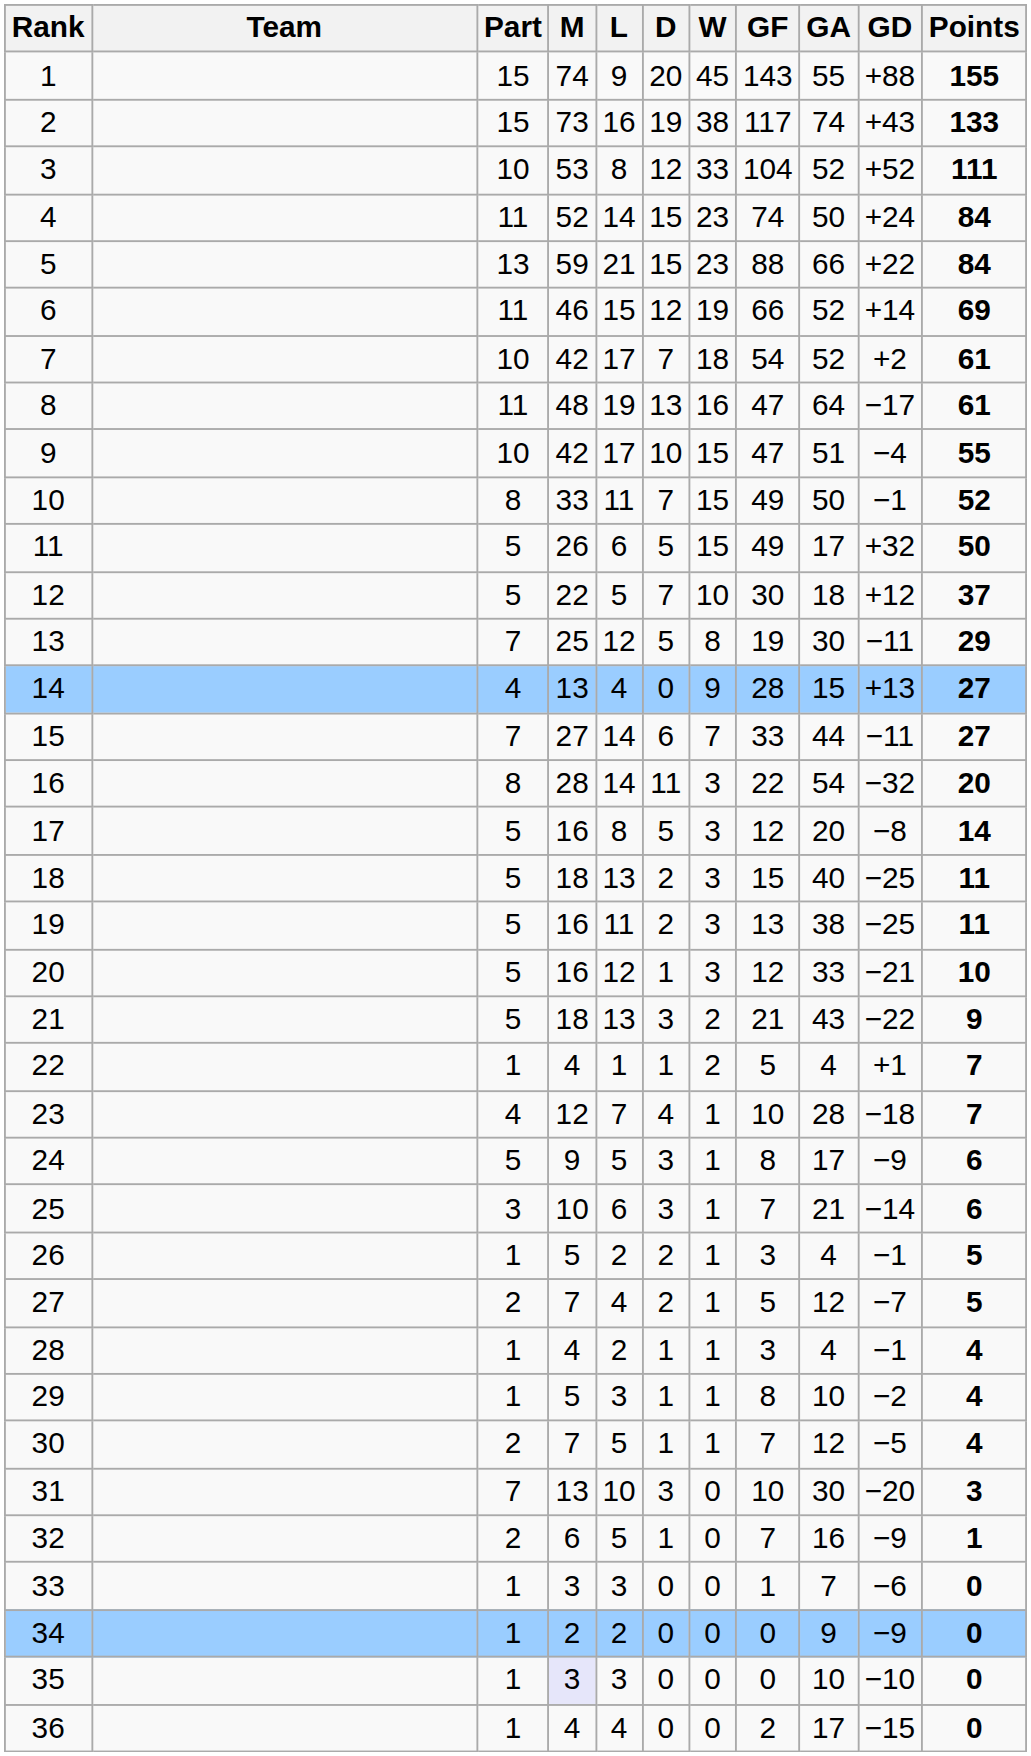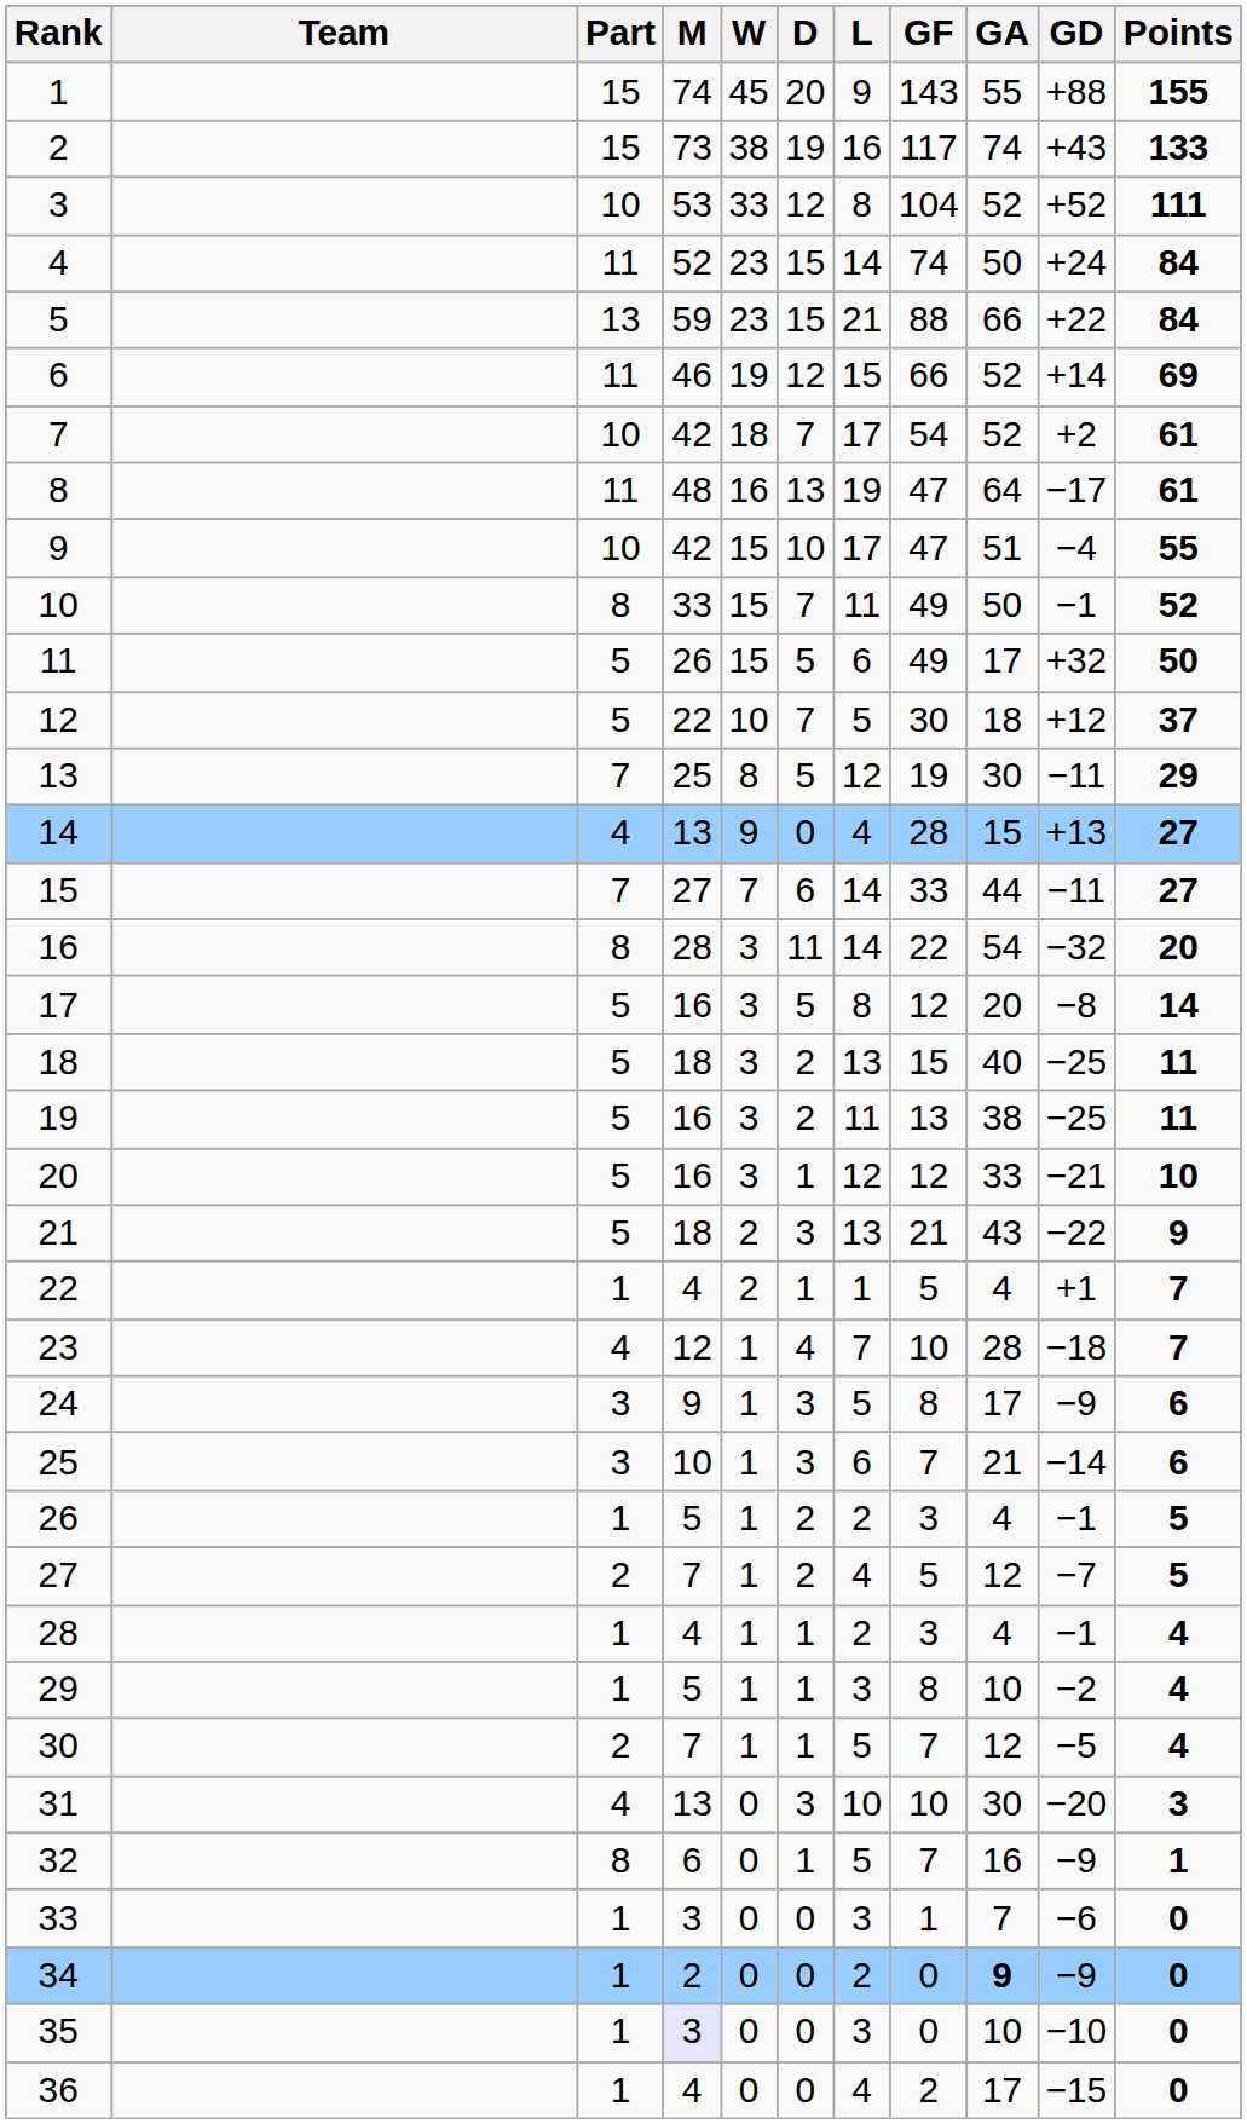columns swapped: W <-> L
24 | Part: 5 -> 3
31 | Part: 7 -> 4
32 | Part: 2 -> 8
34 | GA: normal -> bold
